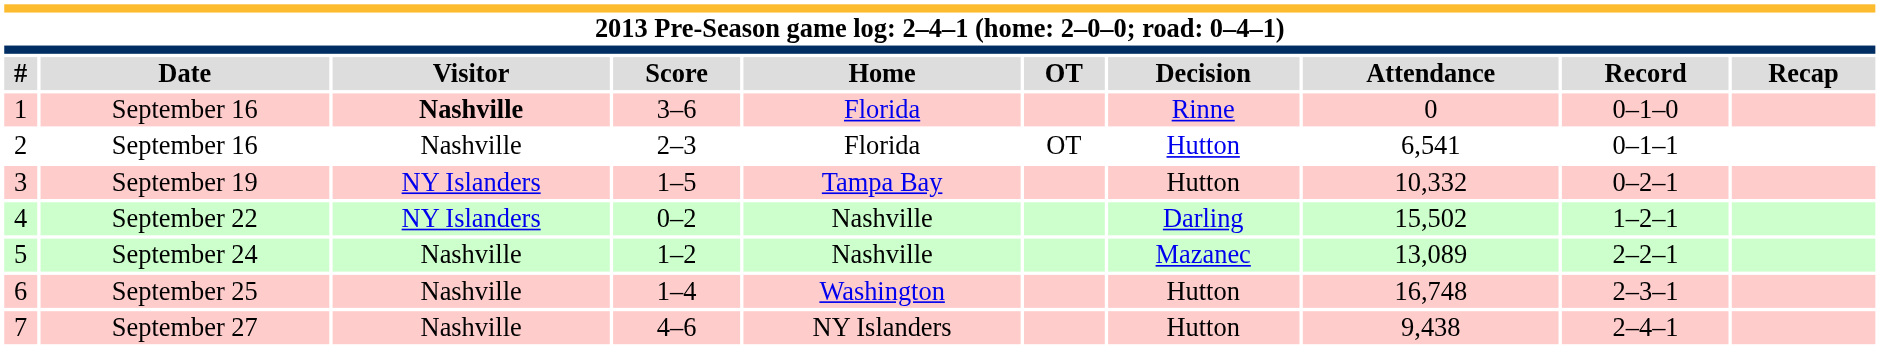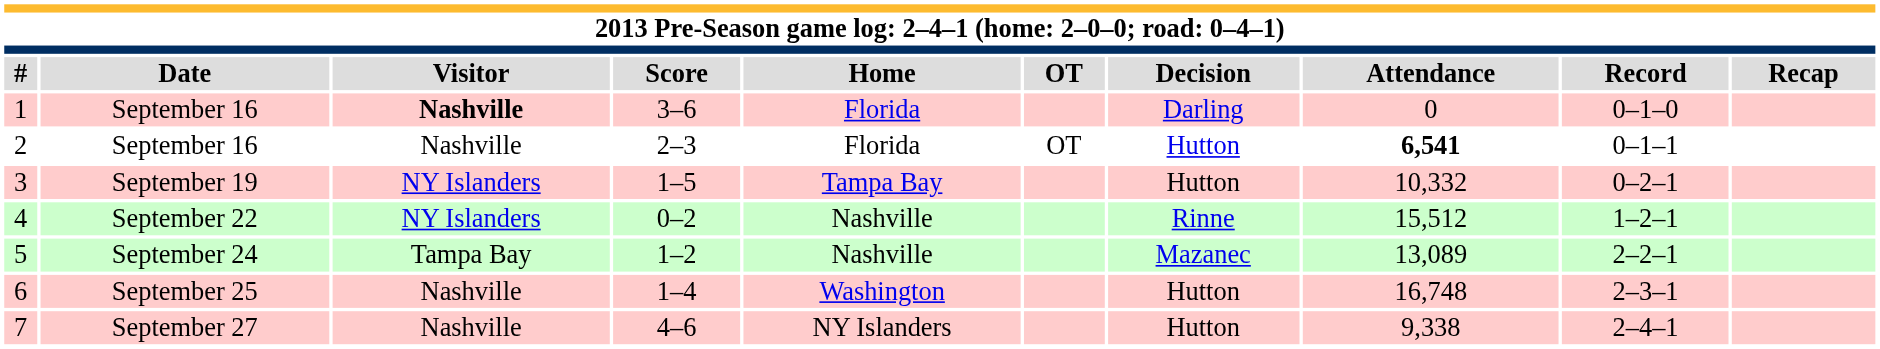1 | Decision: Rinne -> Darling
2 | Attendance: normal -> bold
4 | Decision: Darling -> Rinne
4 | Attendance: 15,502 -> 15,512
5 | Visitor: Nashville -> Tampa Bay
7 | Attendance: 9,438 -> 9,338
